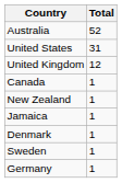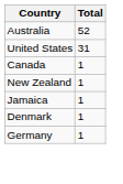- row: United Kingdom | 12
- row: Sweden | 1
